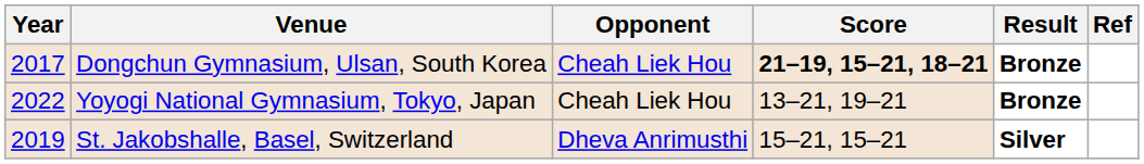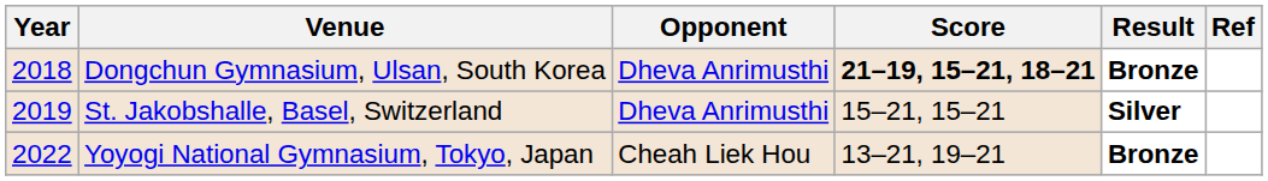Dongchun Gymnasium, Ulsan, South Korea | Year: 2017 -> 2018
Dongchun Gymnasium, Ulsan, South Korea | Opponent: Cheah Liek Hou -> Dheva Anrimusthi
rows swapped: St. Jakobshalle, Basel, Switzerland <-> Yoyogi National Gymnasium, Tokyo, Japan
